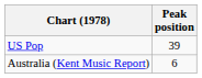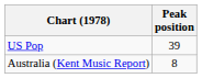Australia (Kent Music Report) | Peak position: 6 -> 8
